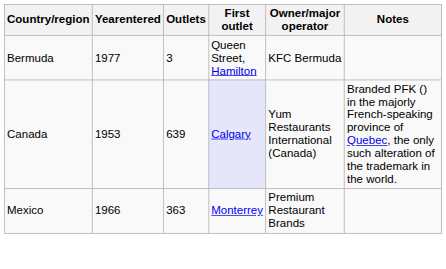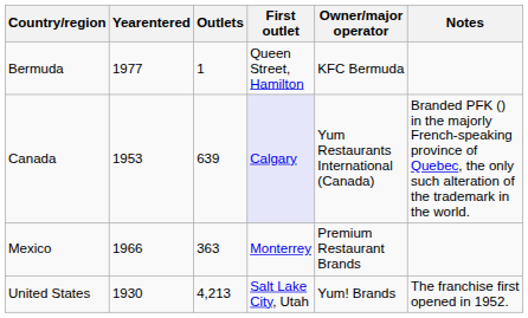Bermuda | Outlets: 3 -> 1
+ row: United States | 1930 | 4,213 | Salt Lake City, Utah | Yum! Brands | The franchise first opened in 1952.
